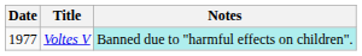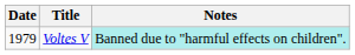Voltes V | Date: 1977 -> 1979
